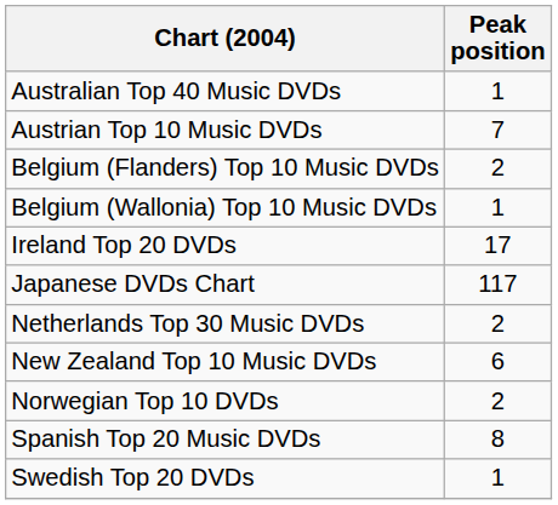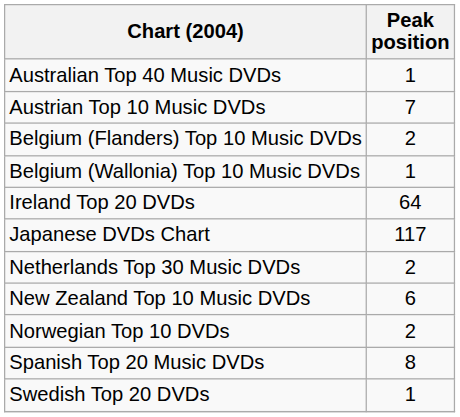Ireland Top 20 DVDs | Peak position: 17 -> 64
